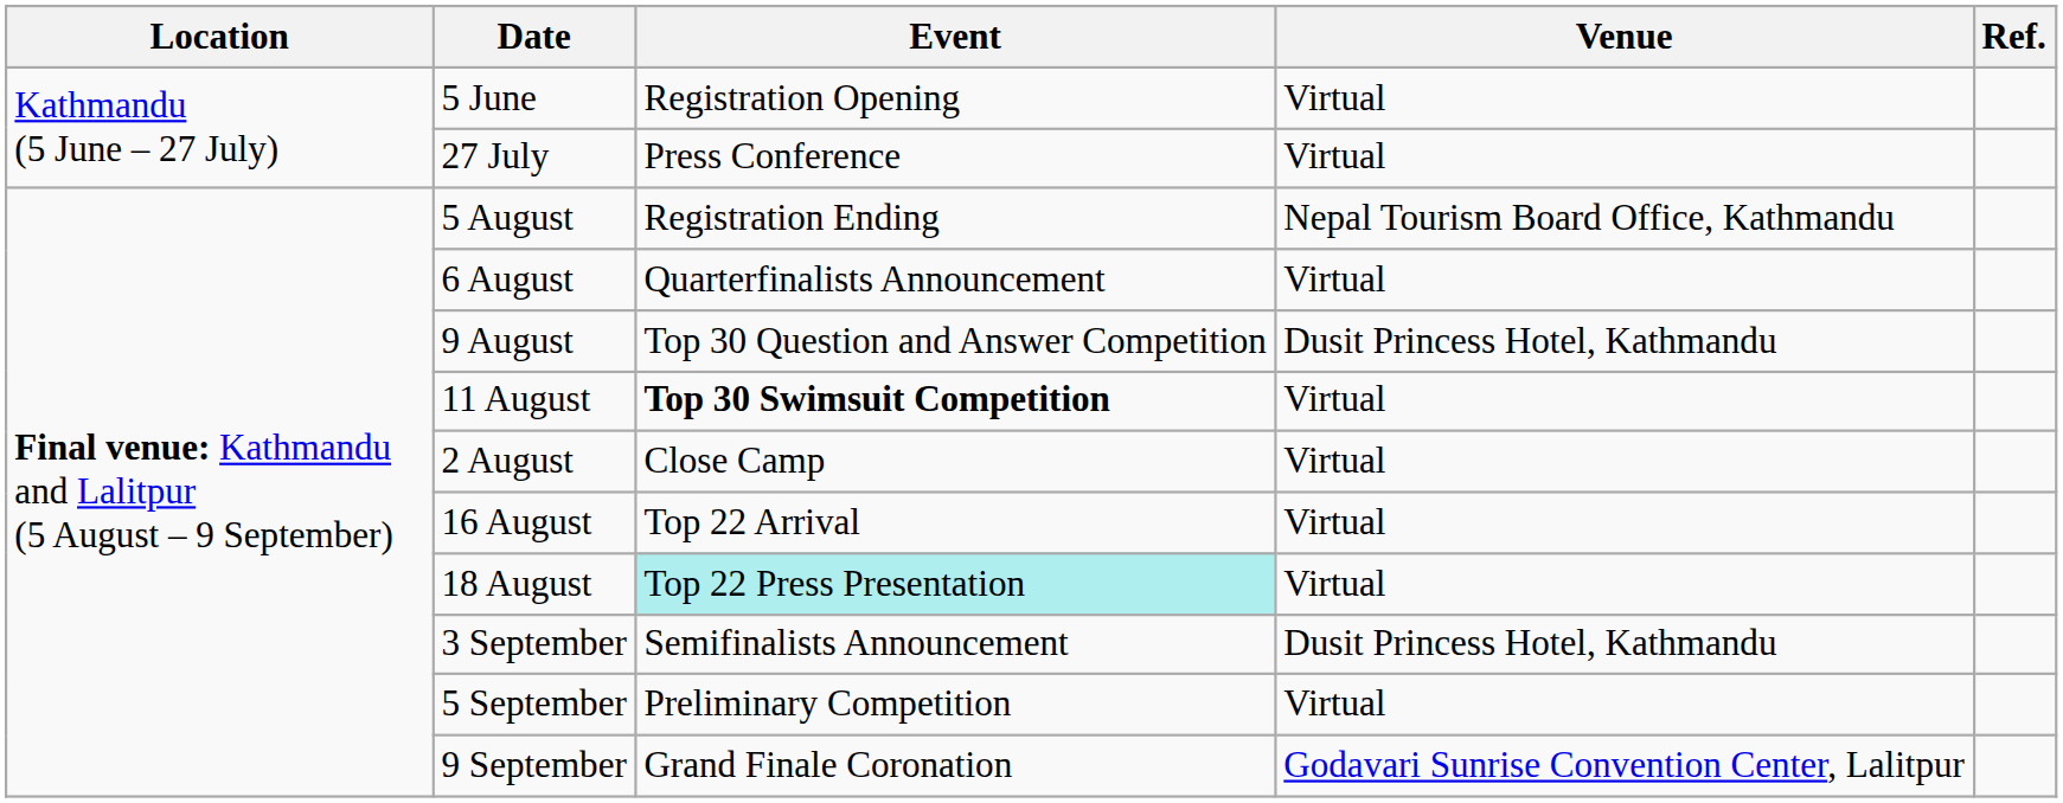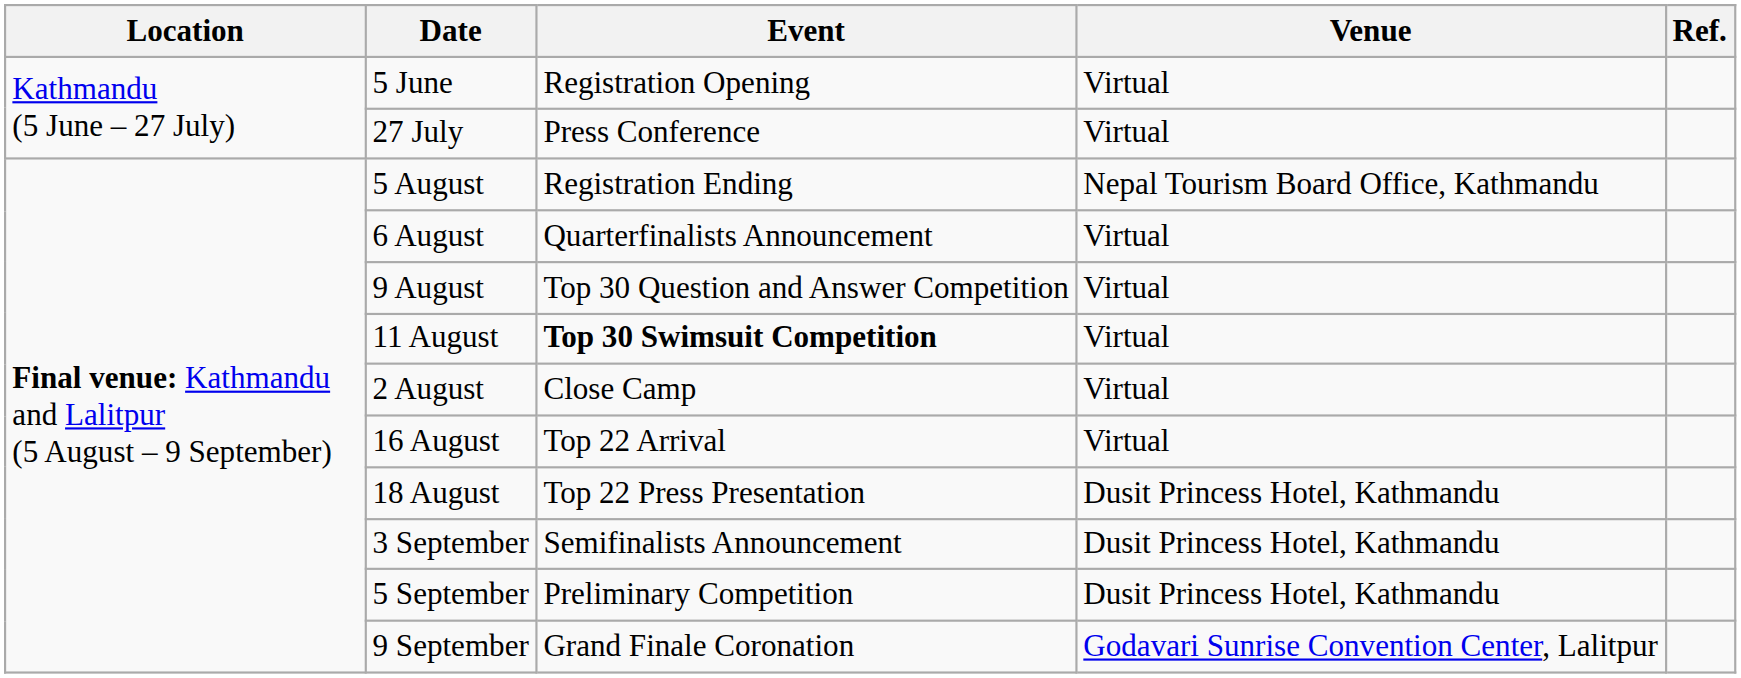9 August | Venue: Dusit Princess Hotel, Kathmandu -> Virtual
18 August | Event: paleturquoise background -> no background
18 August | Venue: Virtual -> Dusit Princess Hotel, Kathmandu
5 September | Venue: Virtual -> Dusit Princess Hotel, Kathmandu
